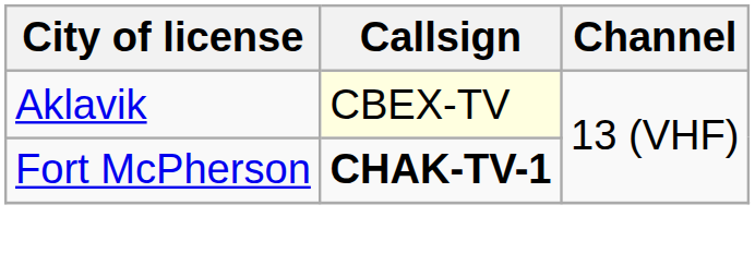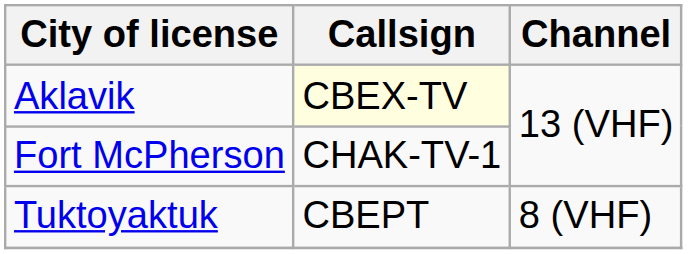Fort McPherson | Callsign: bold -> normal
+ row: Tuktoyaktuk | CBEPT | 8 (VHF)
